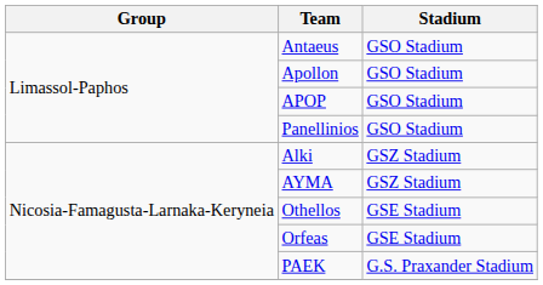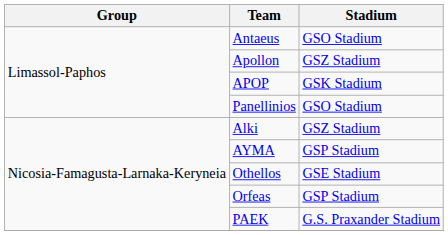Apollon | Stadium: GSO Stadium -> GSZ Stadium
APOP | Stadium: GSO Stadium -> GSK Stadium
AYMA | Stadium: GSZ Stadium -> GSP Stadium
Orfeas | Stadium: GSE Stadium -> GSP Stadium
